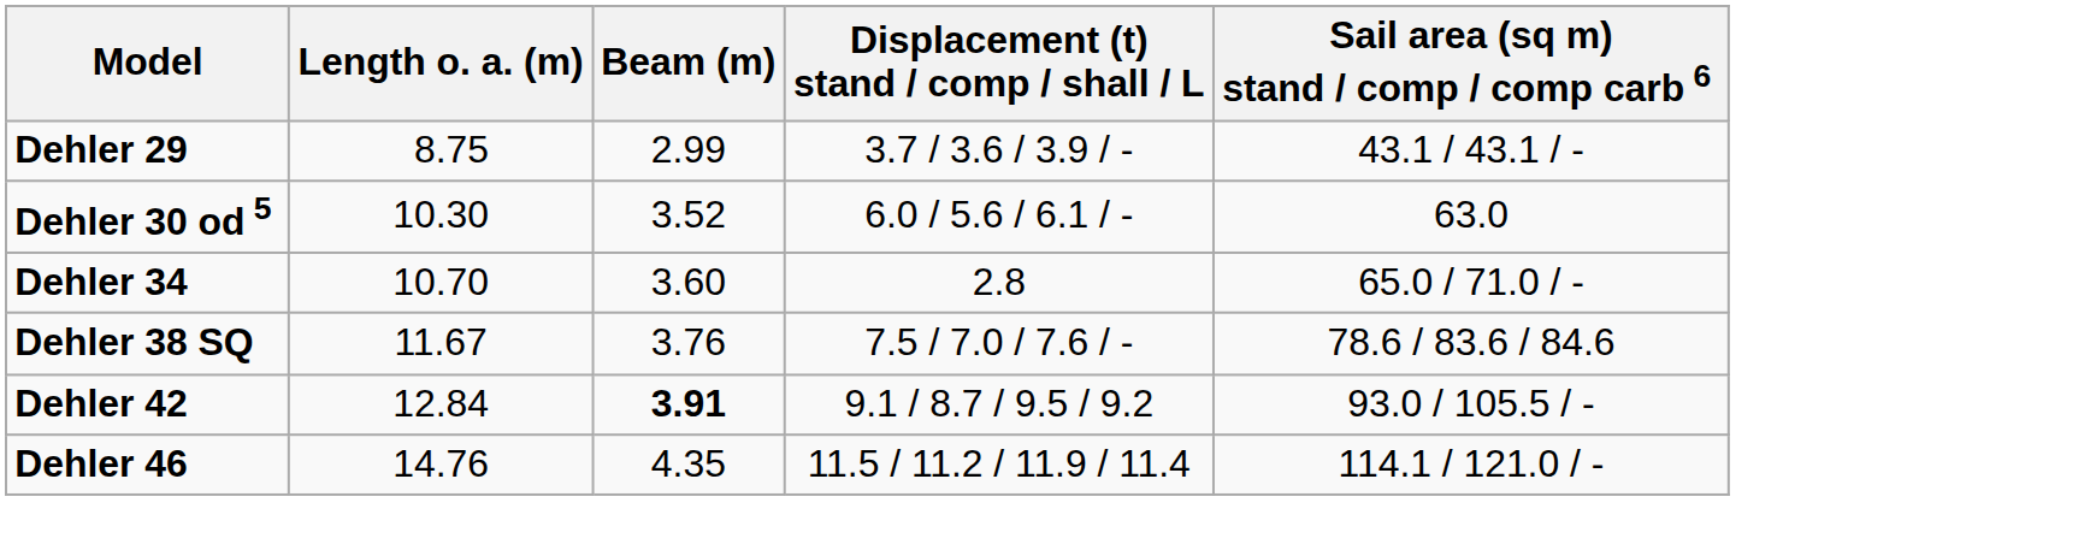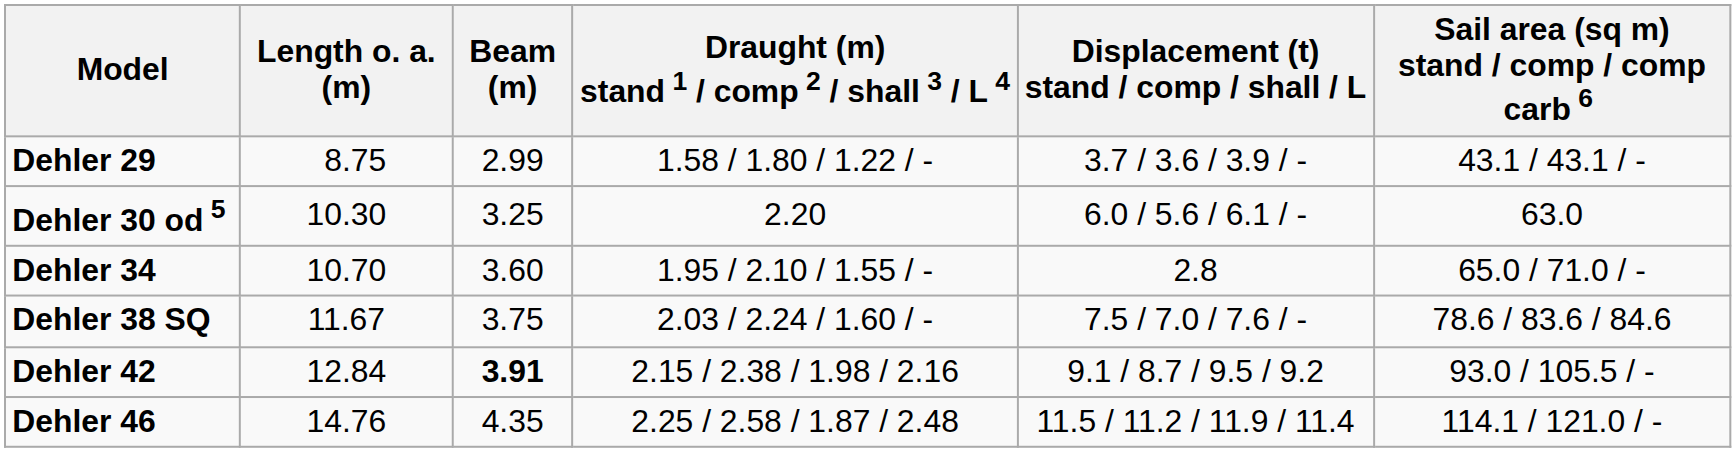+ column: Draught (m) stand 1 / comp 2 / shall 3 / L 4 | 1.58 / 1.80 / 1.22 / - | 2.20 | 1.95 / 2.10 / 1.55 / - | 2.03 / 2.24 / 1.60 / - | 2.15 / 2.38 / 1.98 / 2.16 | 2.25 / 2.58 / 1.87 / 2.48
Dehler 30 od 5 | Beam (m): 3.52 -> 3.25
Dehler 38 SQ | Beam (m): 3.76 -> 3.75
